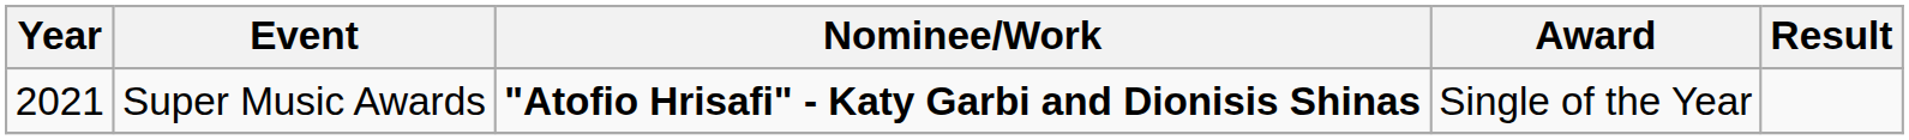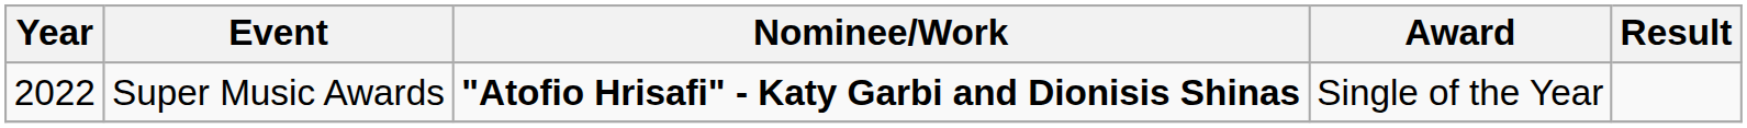Super Music Awards | Year: 2021 -> 2022
